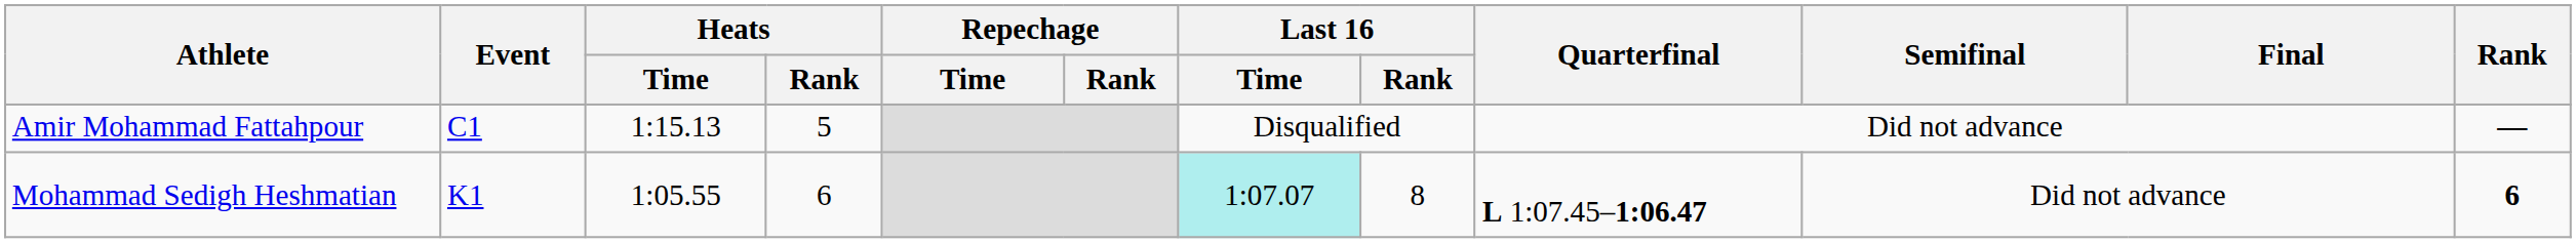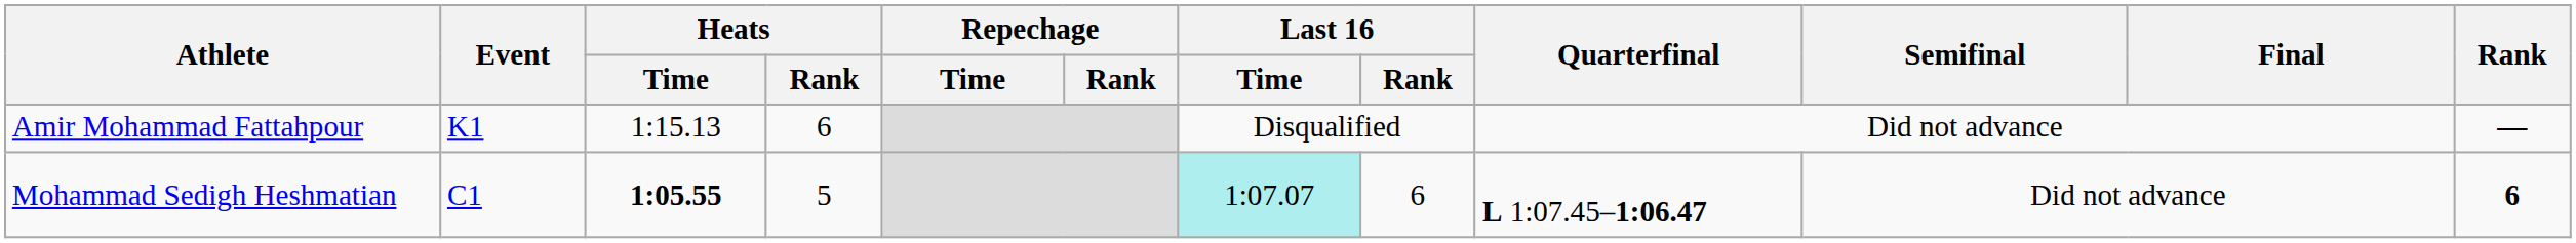Amir Mohammad Fattahpour | Event: C1 -> K1
Amir Mohammad Fattahpour | Heats / Rank: 5 -> 6
Mohammad Sedigh Heshmatian | Event: K1 -> C1
Mohammad Sedigh Heshmatian | Heats / Time: normal -> bold
Mohammad Sedigh Heshmatian | Heats / Rank: 6 -> 5
Mohammad Sedigh Heshmatian | Last 16 / Rank: 8 -> 6
